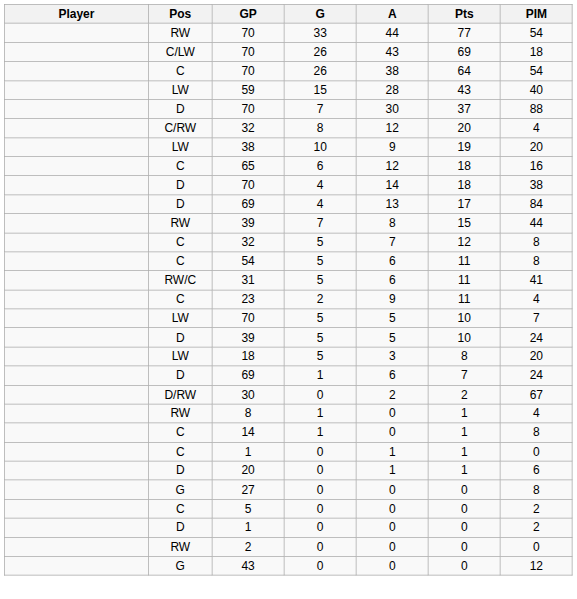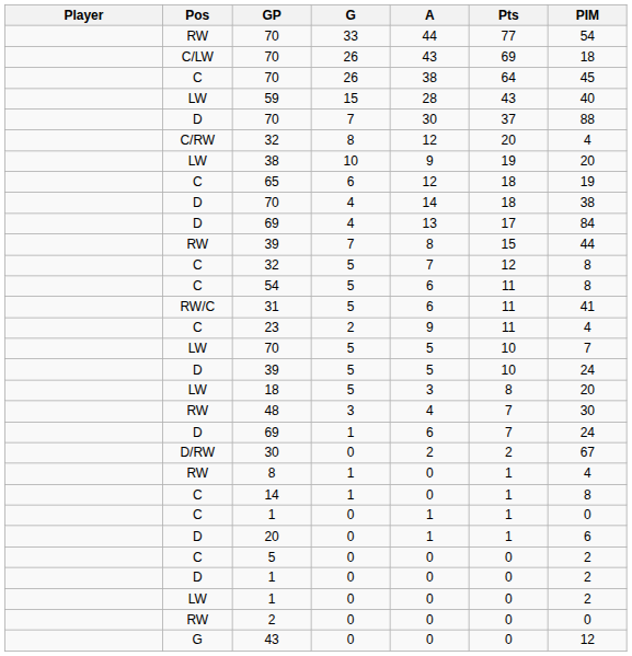C / 70 | PIM: 54 -> 45
65 | PIM: 16 -> 19
+ row: RW | 48 | 3 | 4 | 7 | 30
- row: G | 27 | 0 | 0 | 0 | 8
+ row: LW | 1 | 0 | 0 | 0 | 2
